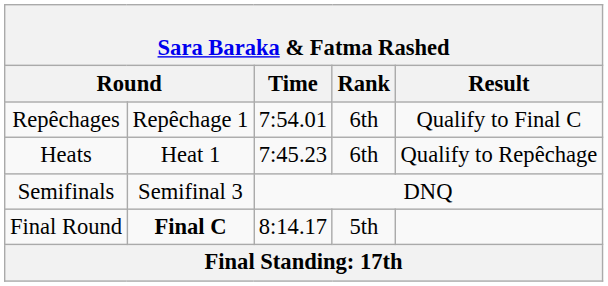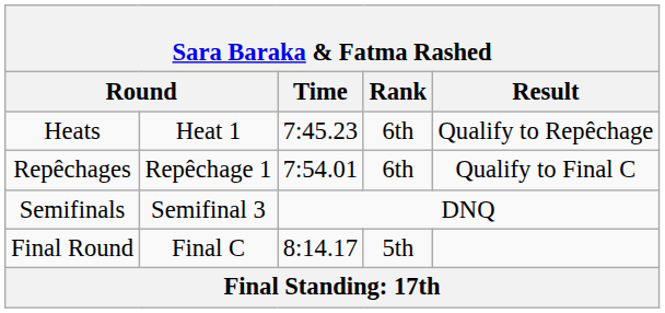rows swapped: Heats <-> Repêchages
Final Round | column 2: bold -> normal
